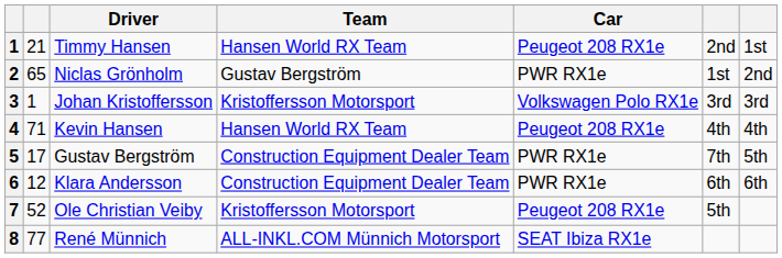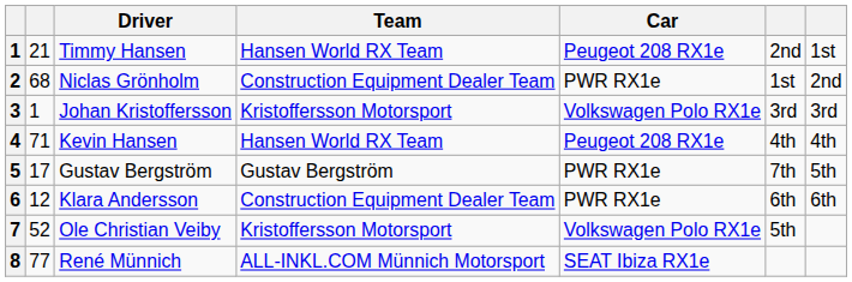2 | column 2: 65 -> 68
2 | Team: Gustav Bergström -> Construction Equipment Dealer Team
5 | Team: Construction Equipment Dealer Team -> Gustav Bergström
7 | Car: Peugeot 208 RX1e -> Volkswagen Polo RX1e
